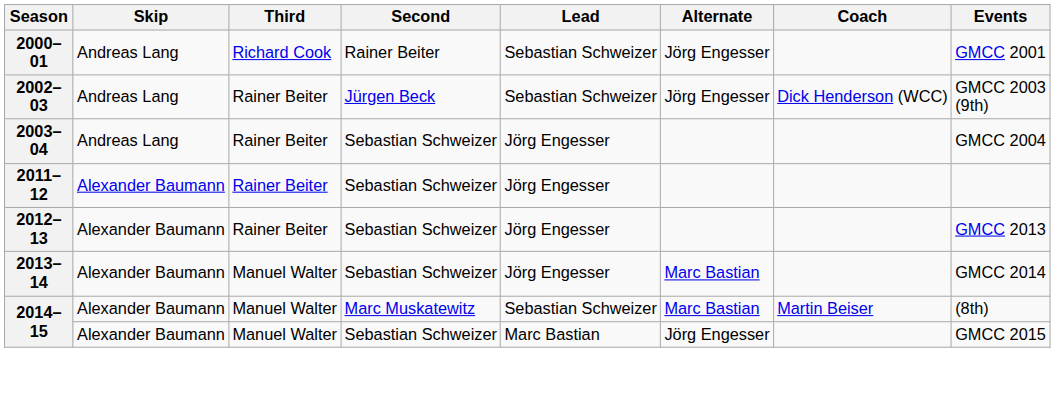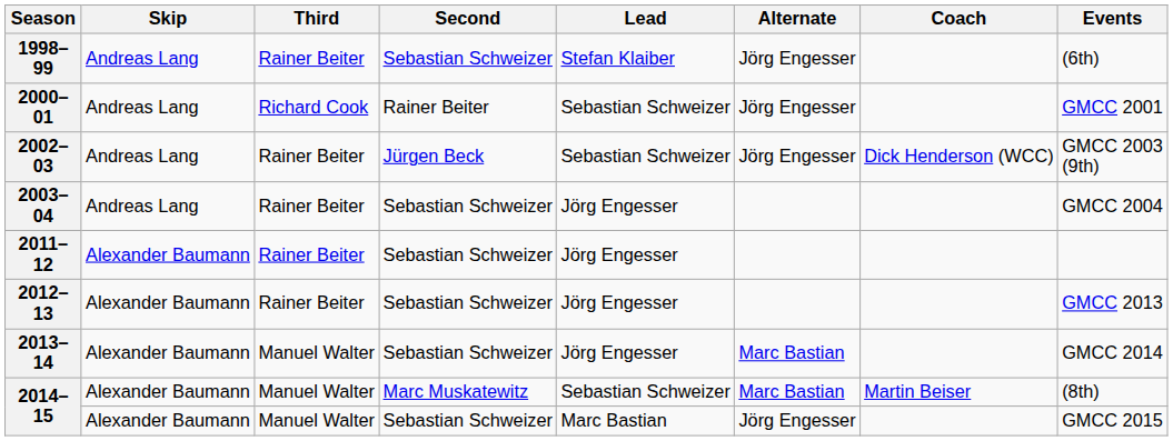+ row: 1998–99 | Andreas Lang | Rainer Beiter | Sebastian Schweizer | Stefan Klaiber | Jörg Engesser | (6th)
